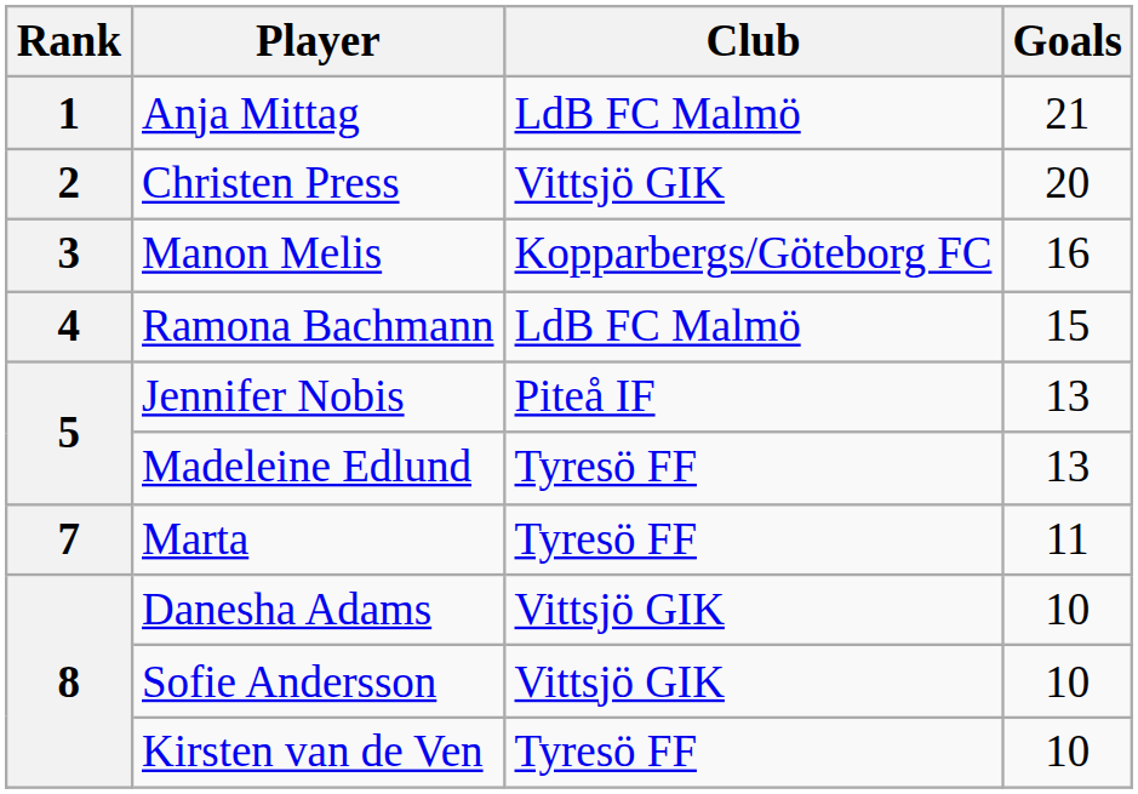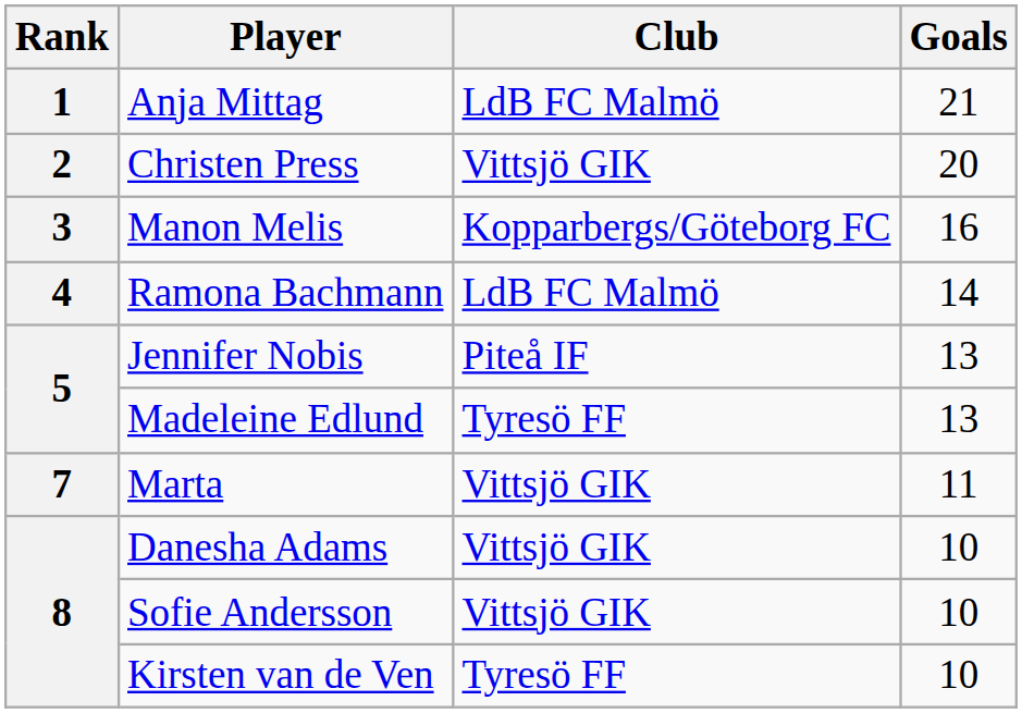Ramona Bachmann | Goals: 15 -> 14
Marta | Club: Tyresö FF -> Vittsjö GIK
